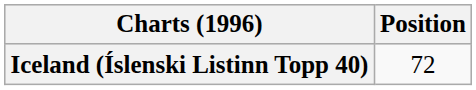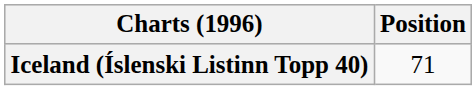Iceland (Íslenski Listinn Topp 40) | Position: 72 -> 71
